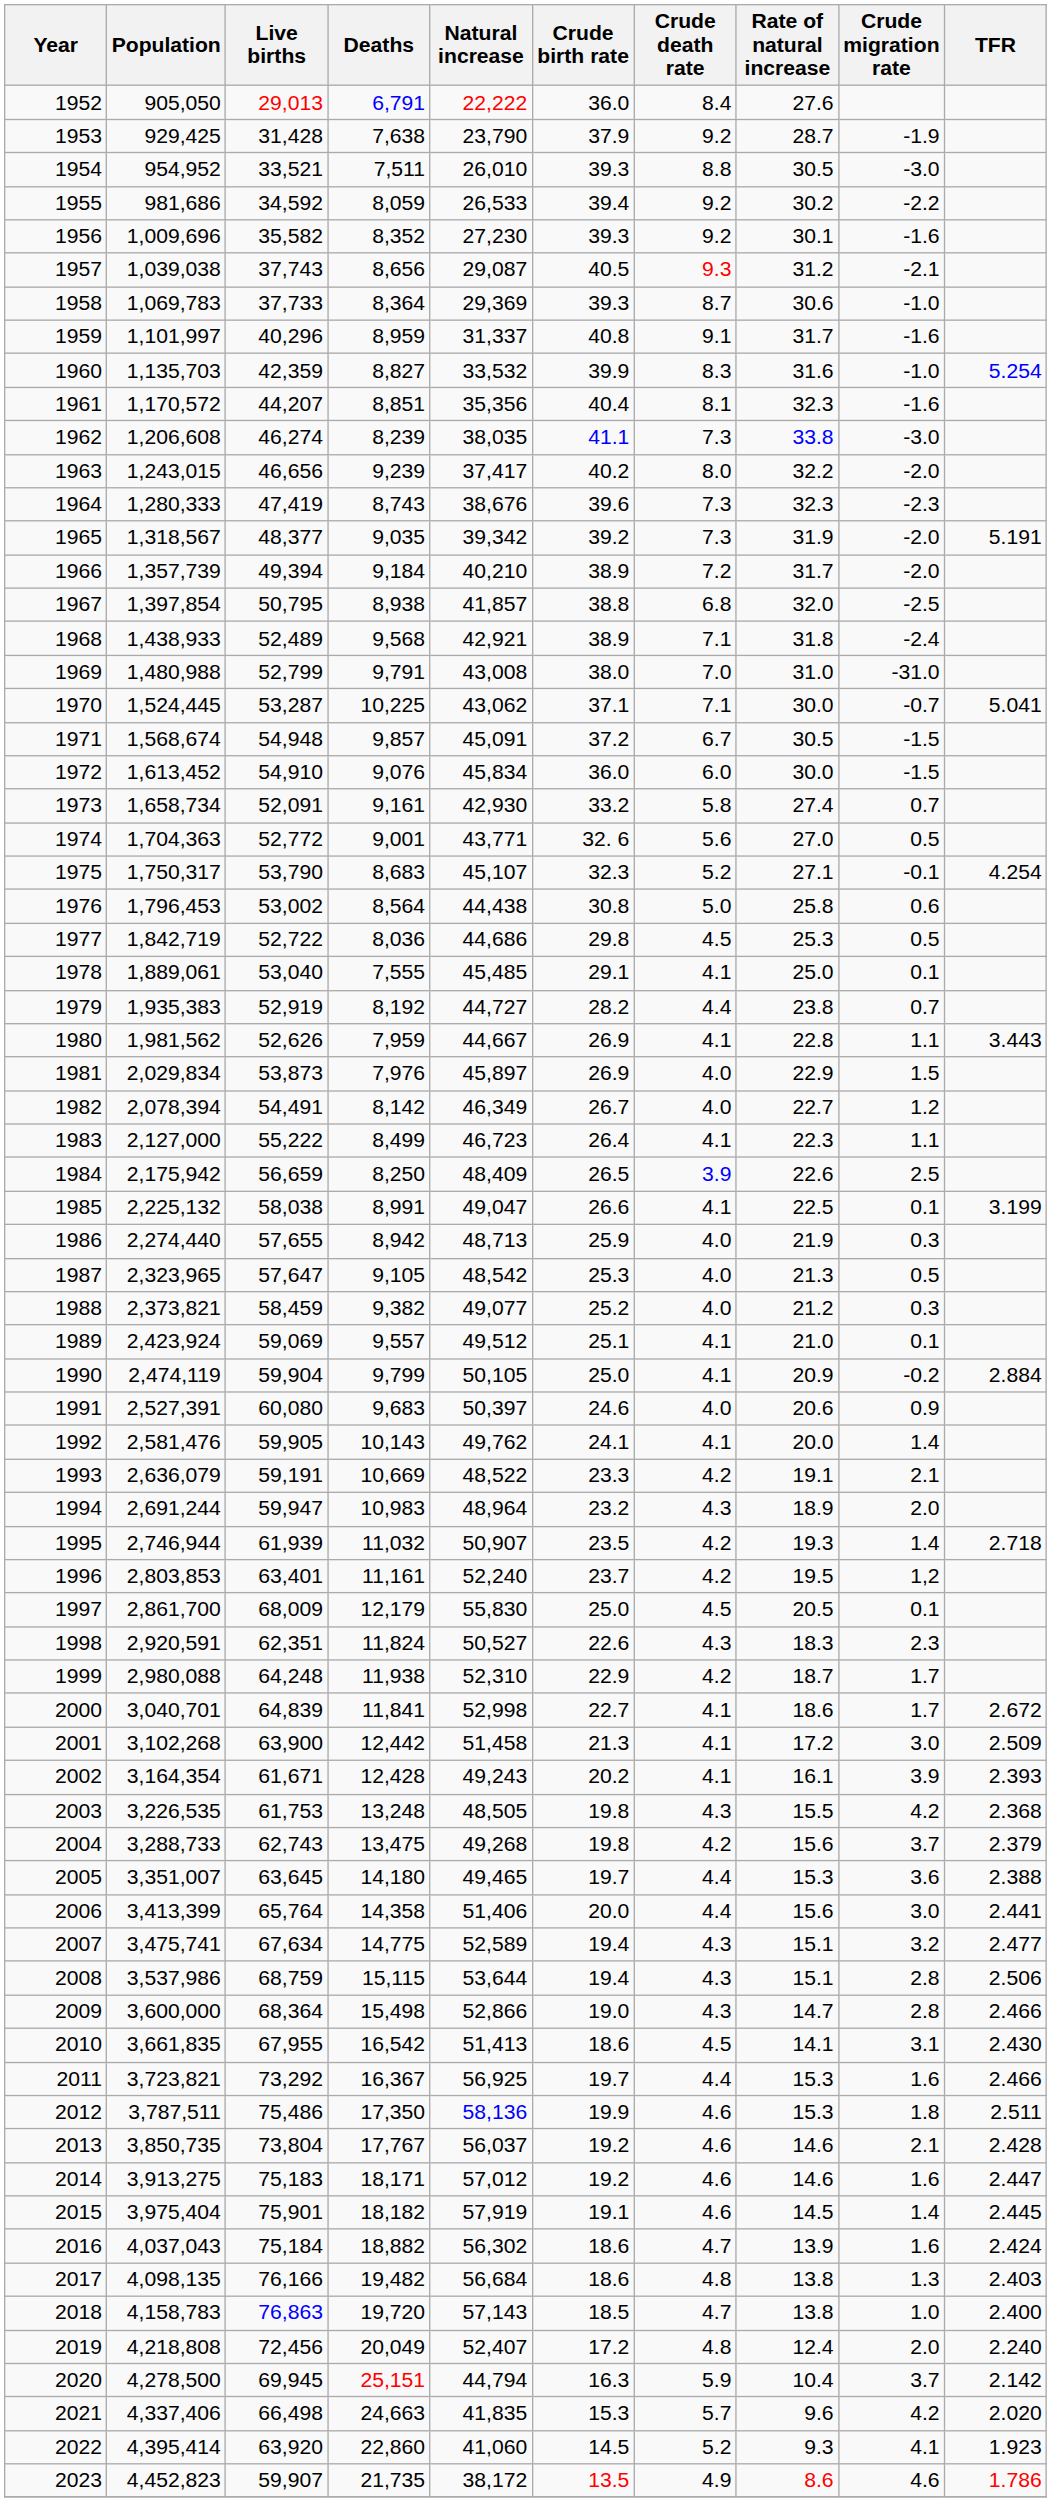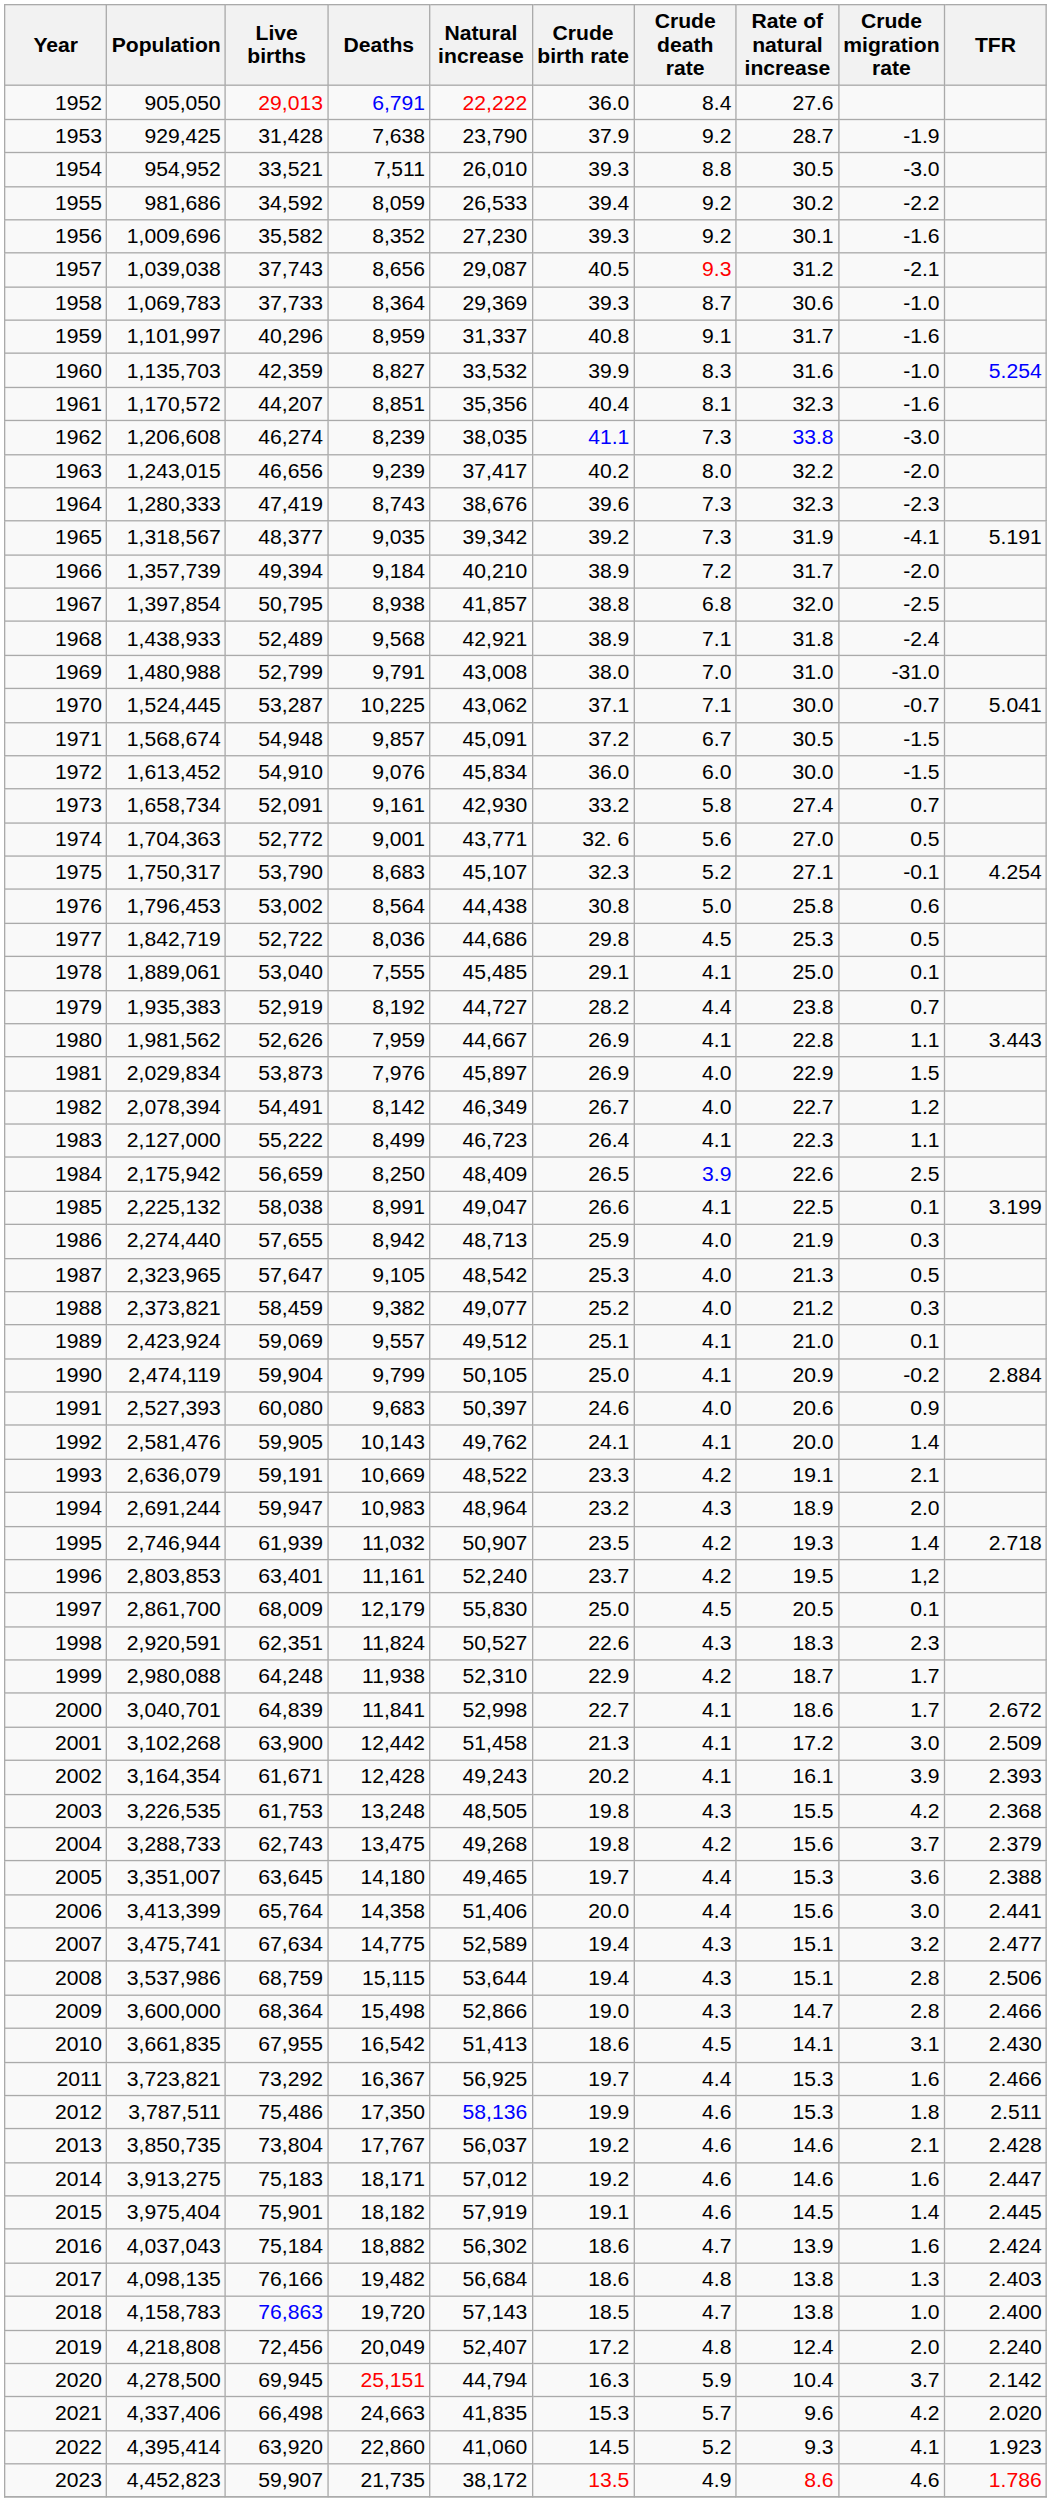1965 | Crude migration rate: -2.0 -> -4.1
1991 | Population: 2,527,391 -> 2,527,393
